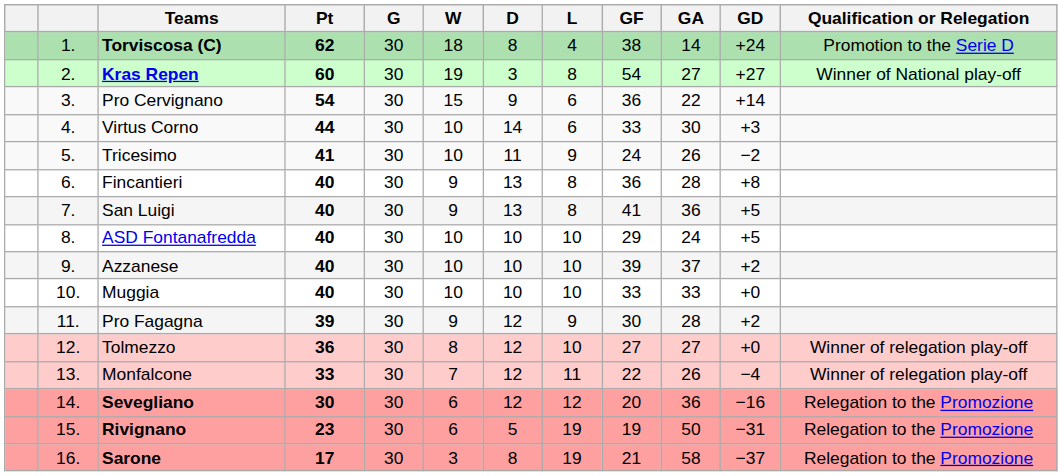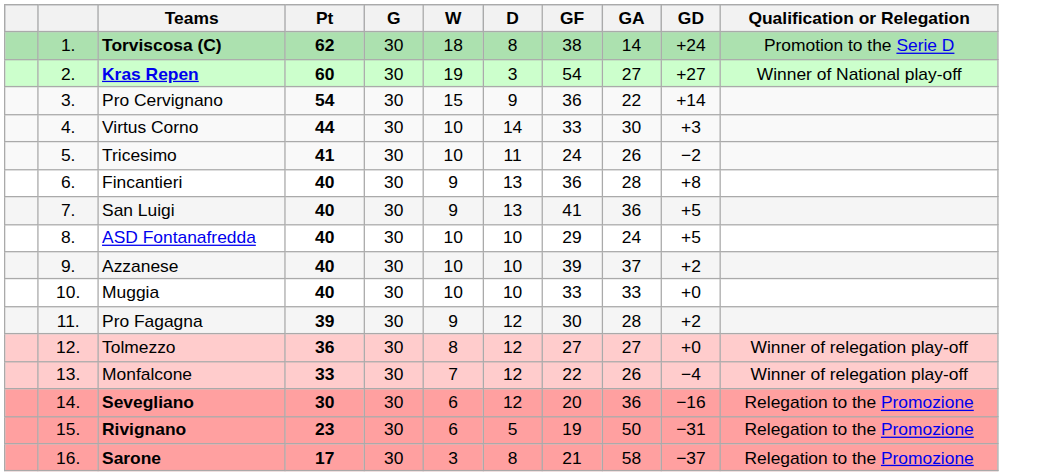- column: L | 4 | 8 | 6 | 6 | 9 | 8 | 8 | 10 | 10 | 10 | 9 | 10 | 11 | 12 | 19 | 19
